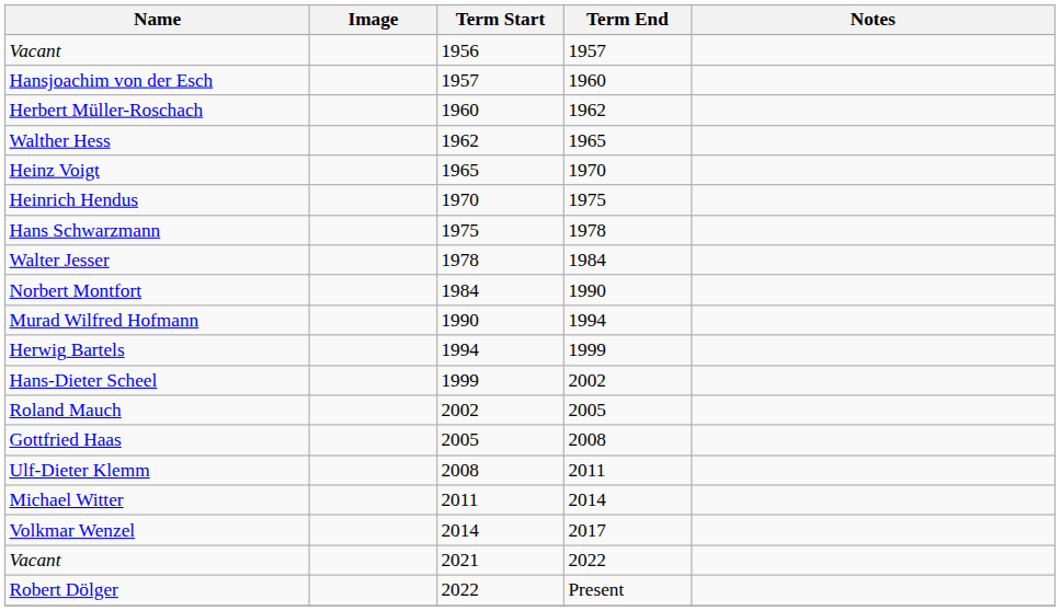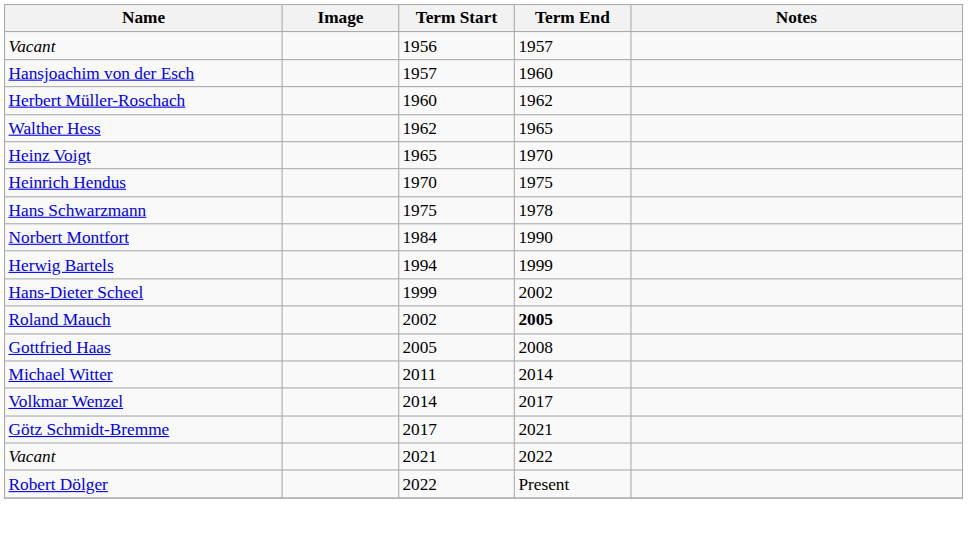- row: Walter Jesser | 1978 | 1984
- row: Murad Wilfred Hofmann | 1990 | 1994
Roland Mauch | Term End: normal -> bold
- row: Ulf-Dieter Klemm | 2008 | 2011
+ row: Götz Schmidt-Bremme | 2017 | 2021
